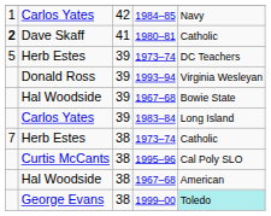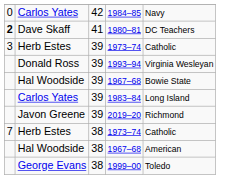1984–85 | column 1: 1 -> 0
1980–81 | column 5: Catholic -> DC Teachers
39 / 1973–74 | column 1: 5 -> 3
39 / 1973–74 | column 5: DC Teachers -> Catholic
+ row: Javon Greene | 39 | 2019–20 | Richmond
- row: Curtis McCants | 38 | 1995–96 | Cal Poly SLO
1999–00 | column 5: paleturquoise background -> no background
